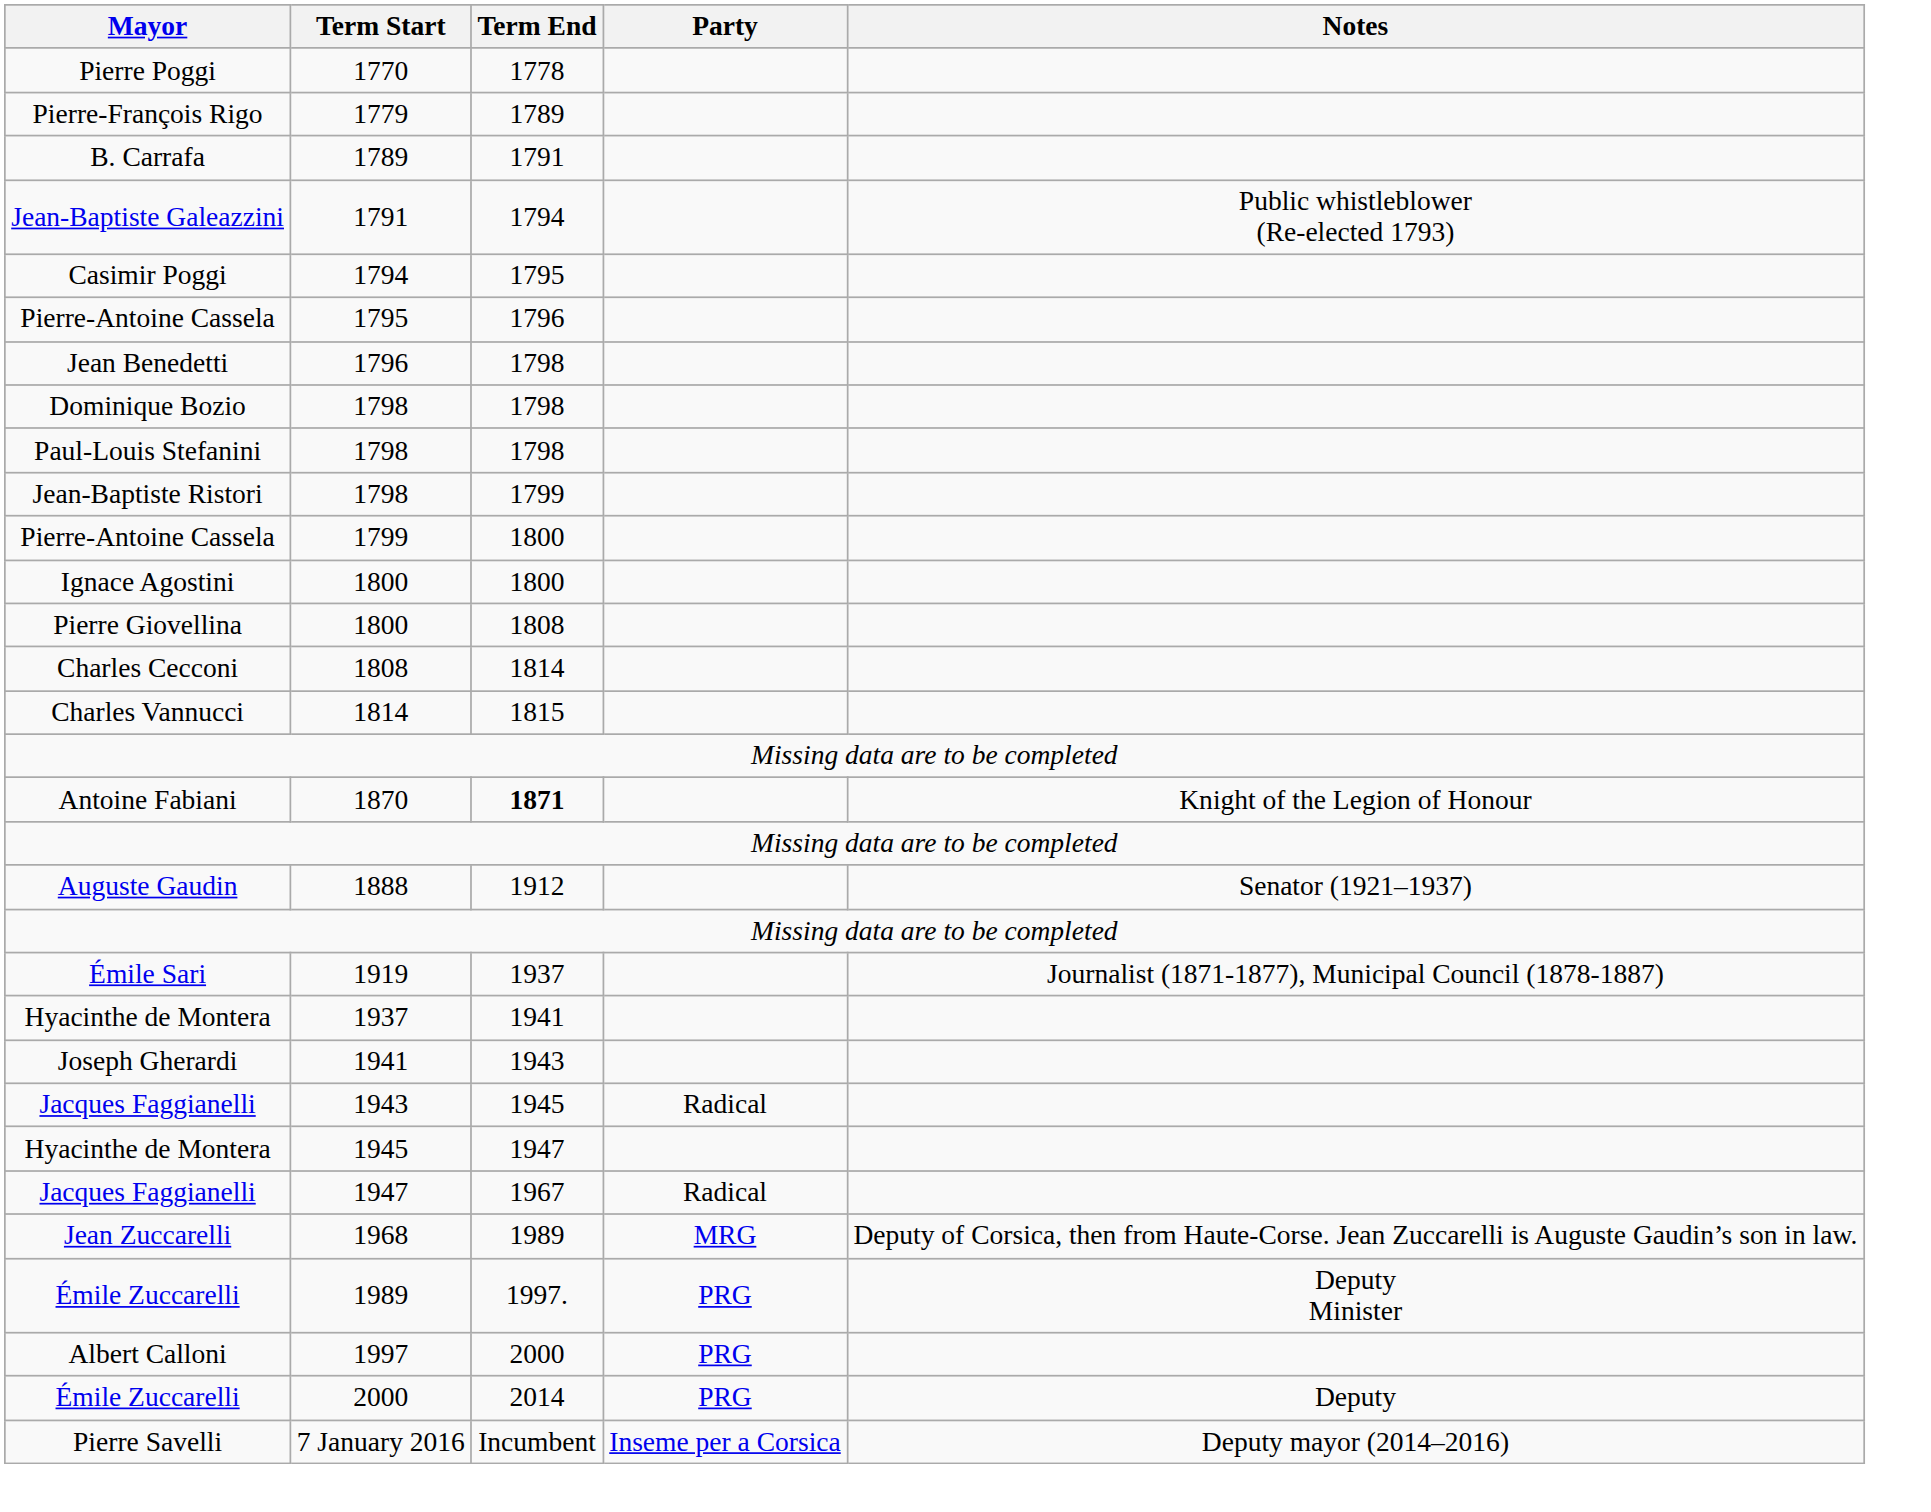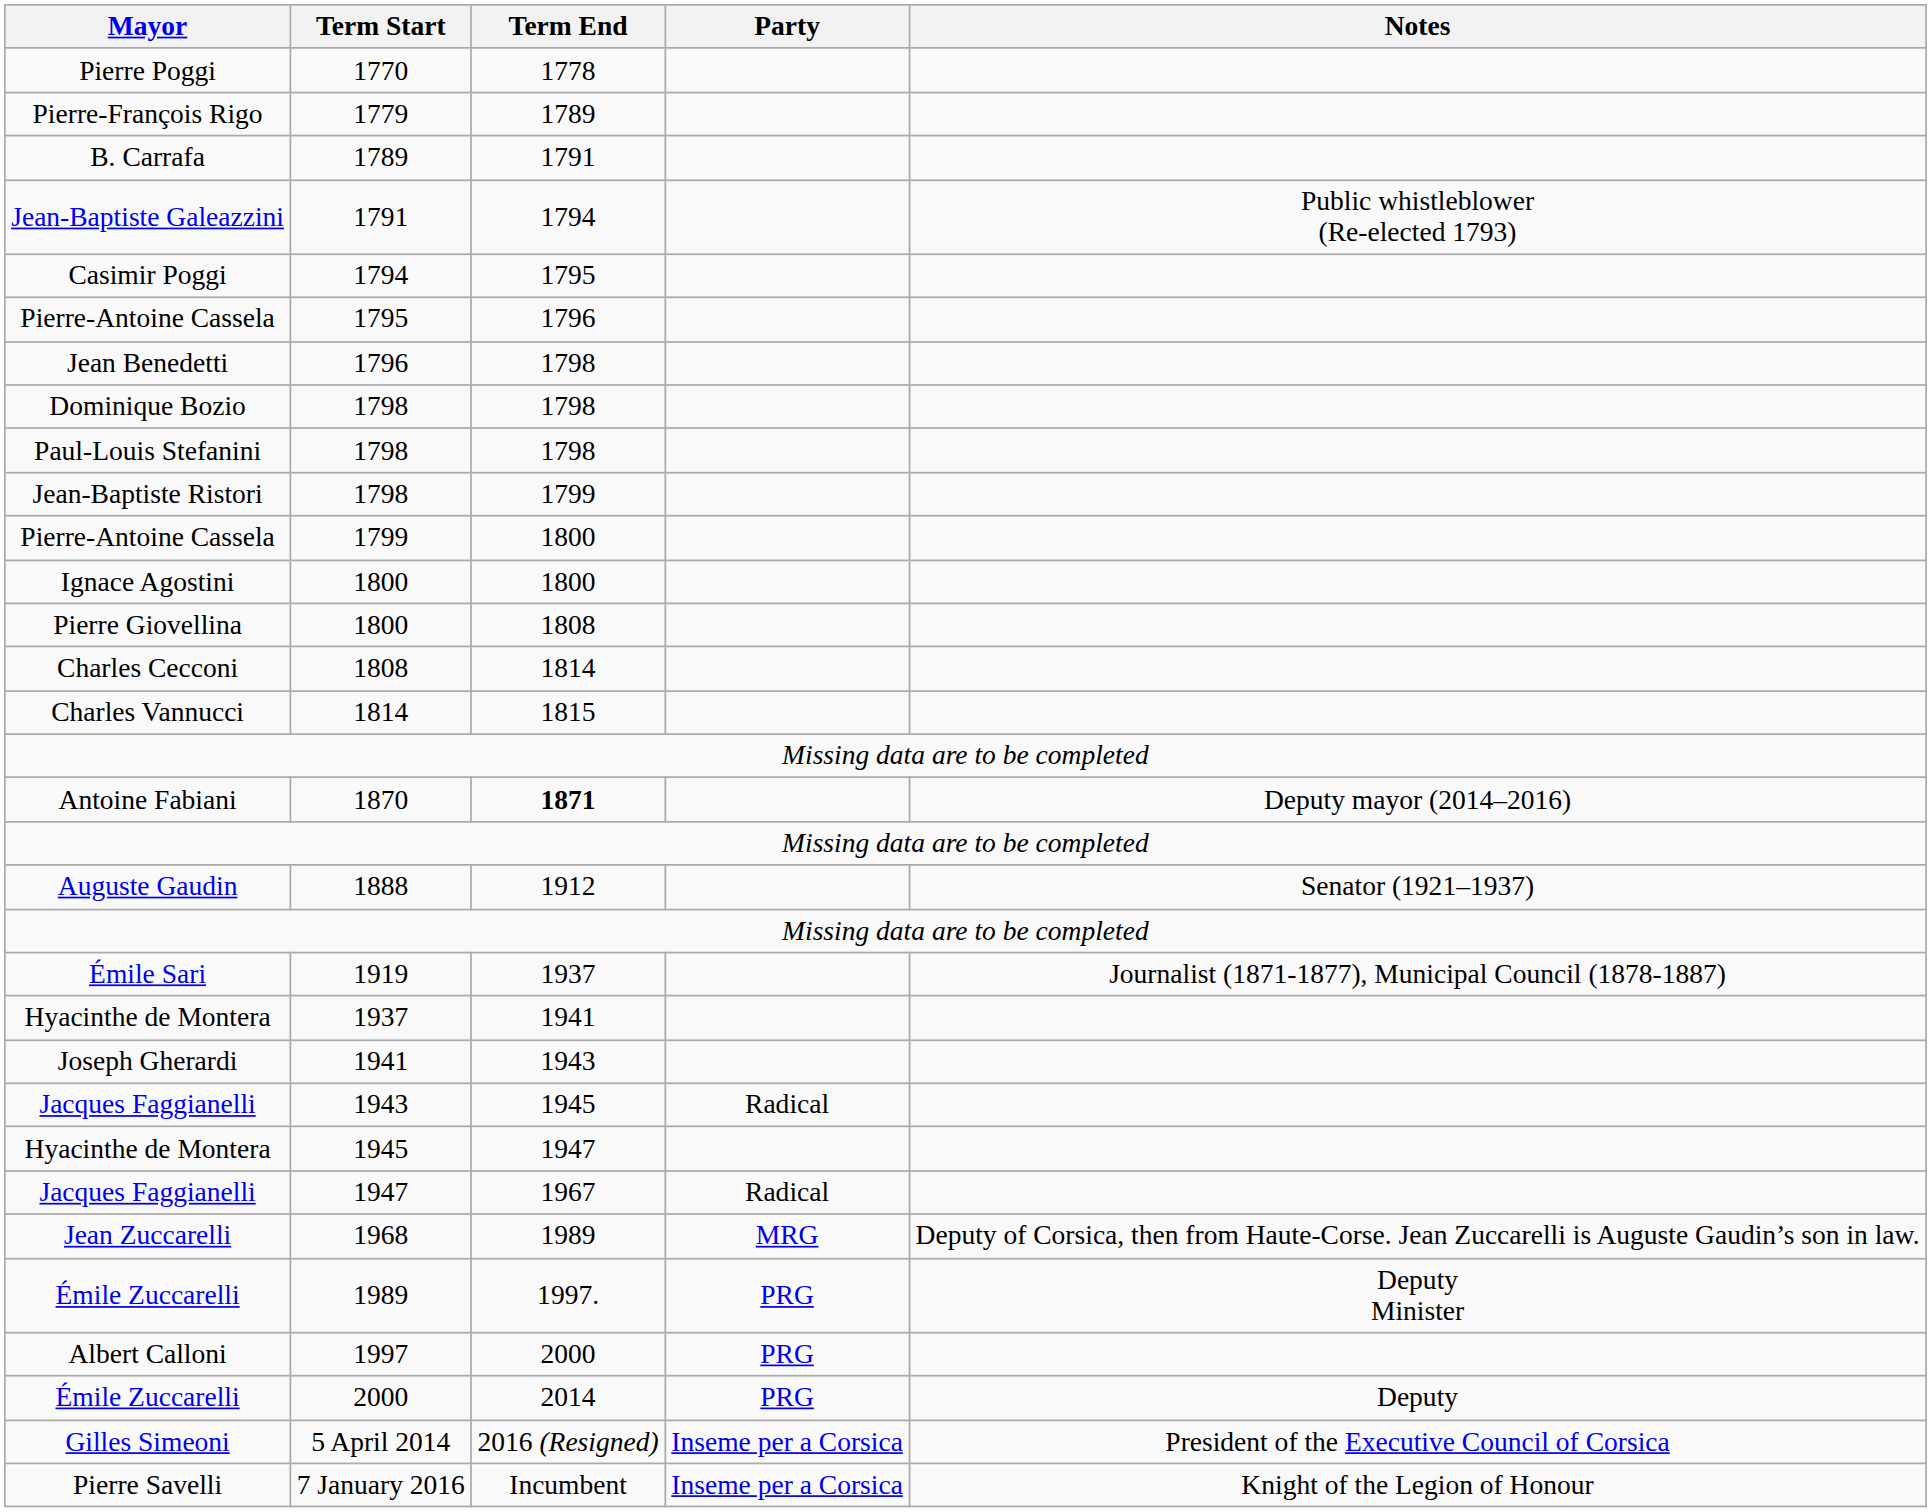1870 | Notes: Knight of the Legion of Honour -> Deputy mayor (2014–2016)
+ row: Gilles Simeoni | 5 April 2014 | 2016 (Resigned) | Inseme per a Corsica | President of the Executive Council of Corsica
7 January 2016 | Notes: Deputy mayor (2014–2016) -> Knight of the Legion of Honour
